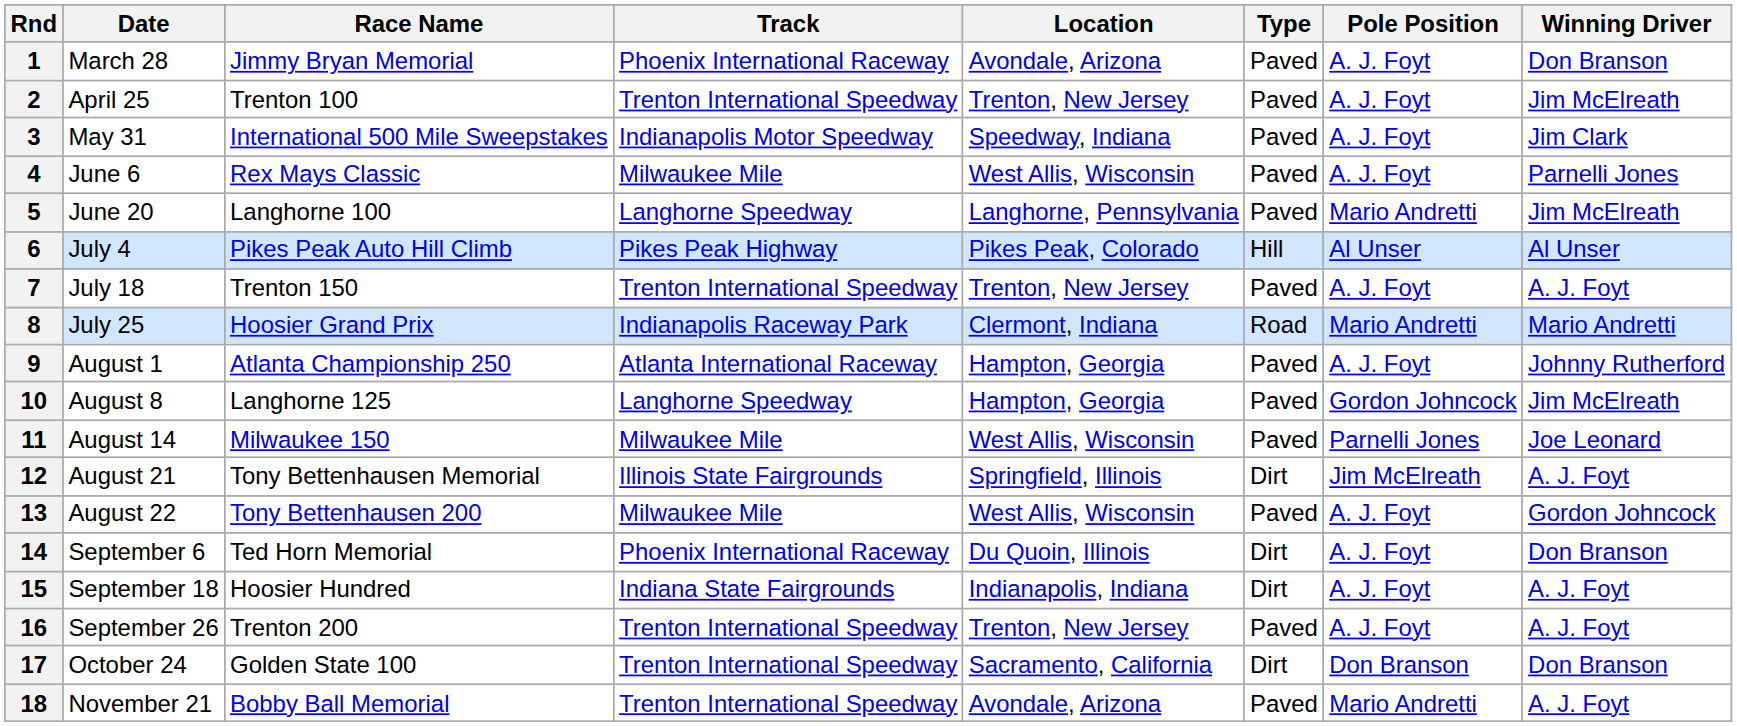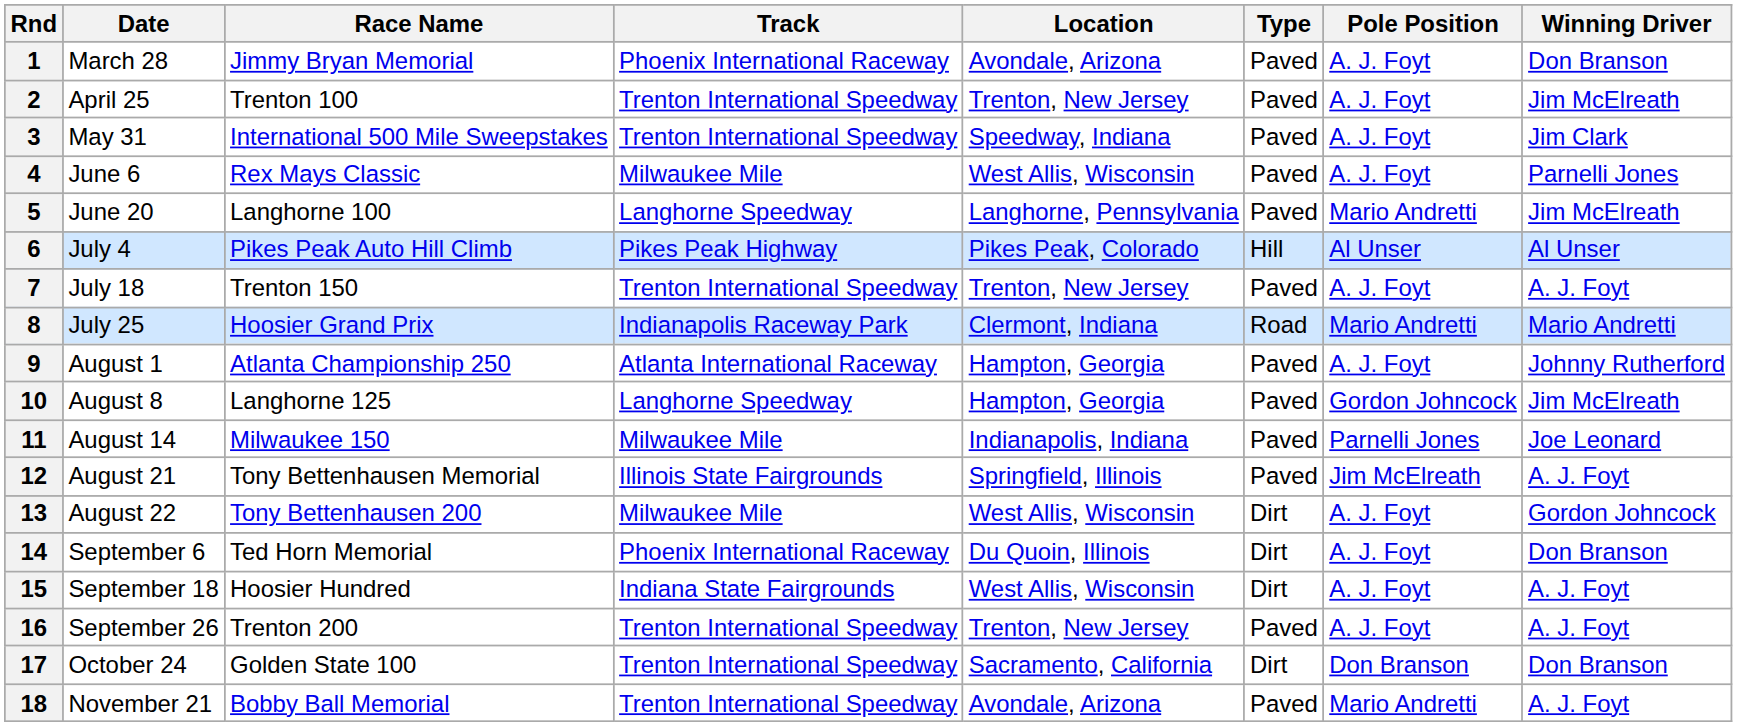3 | Track: Indianapolis Motor Speedway -> Trenton International Speedway
11 | Location: West Allis, Wisconsin -> Indianapolis, Indiana
12 | Type: Dirt -> Paved
13 | Type: Paved -> Dirt
15 | Location: Indianapolis, Indiana -> West Allis, Wisconsin
